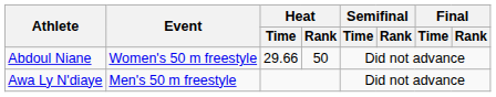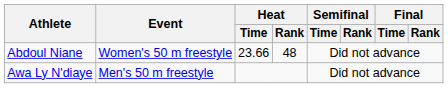Abdoul Niane | Heat / Time: 29.66 -> 23.66
Abdoul Niane | Heat / Rank: 50 -> 48
